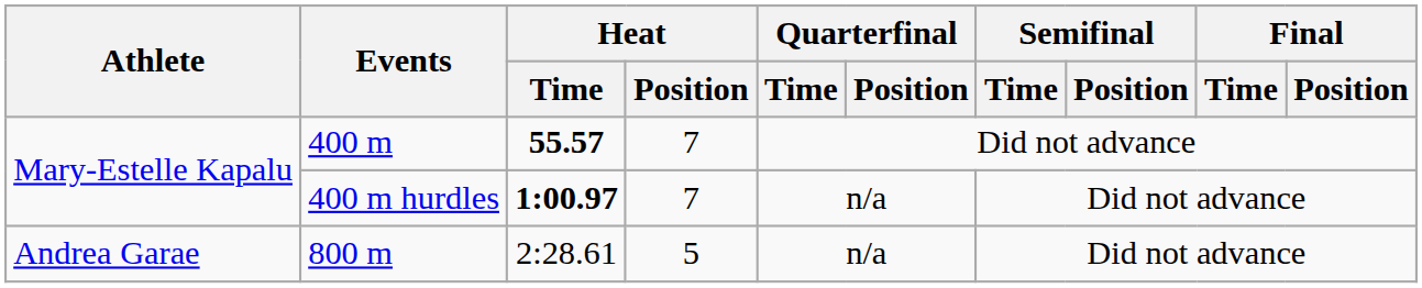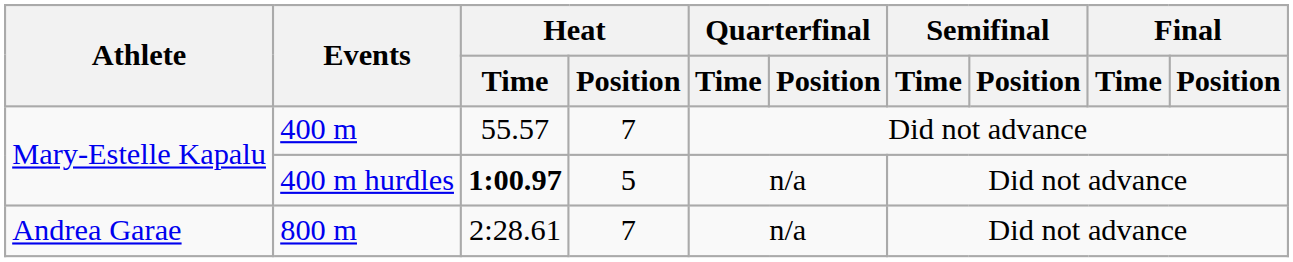400 m | Heat / Time: bold -> normal
400 m hurdles | Heat / Position: 7 -> 5
800 m | Heat / Position: 5 -> 7
